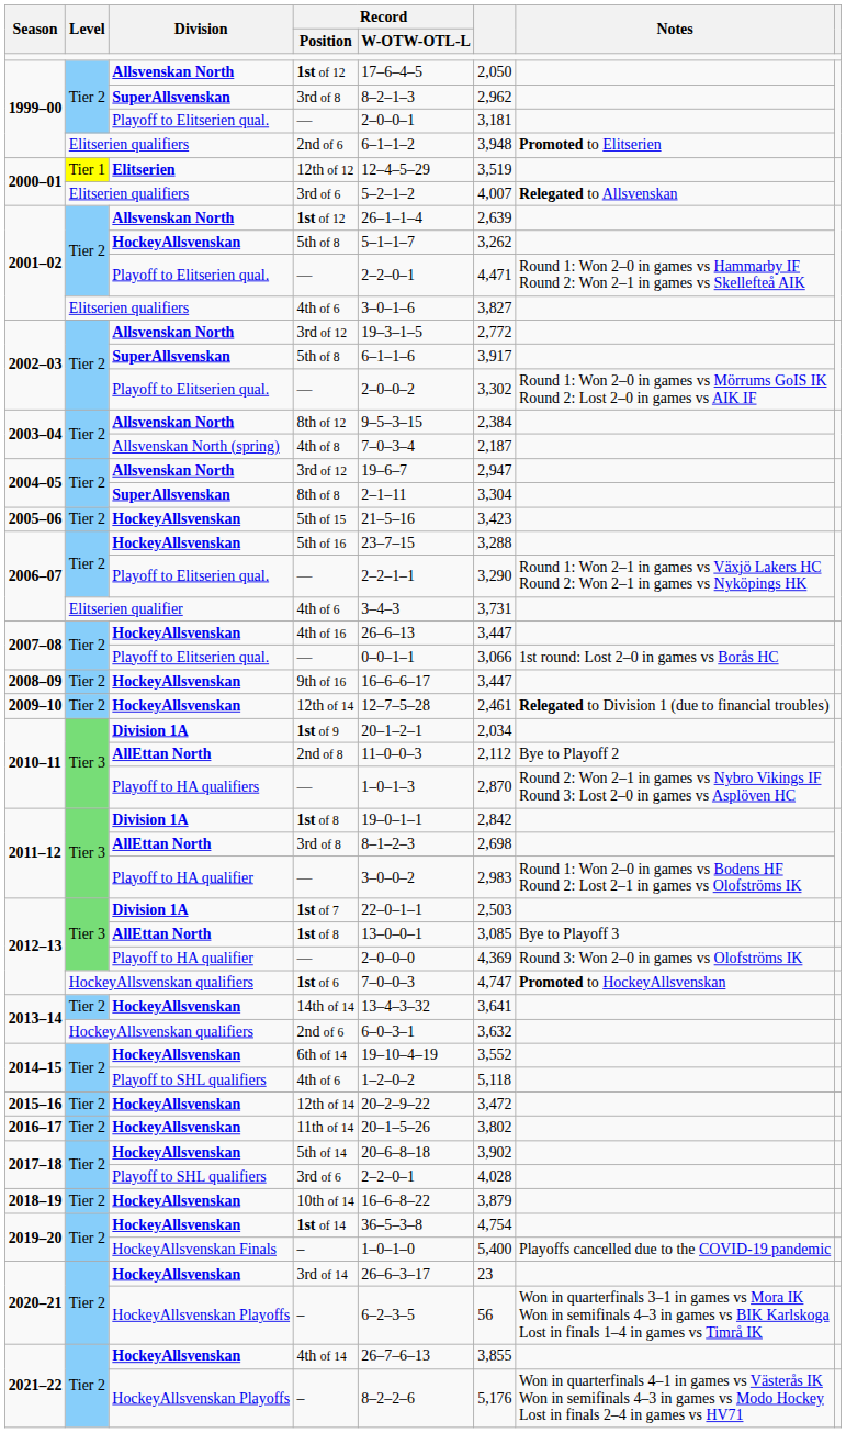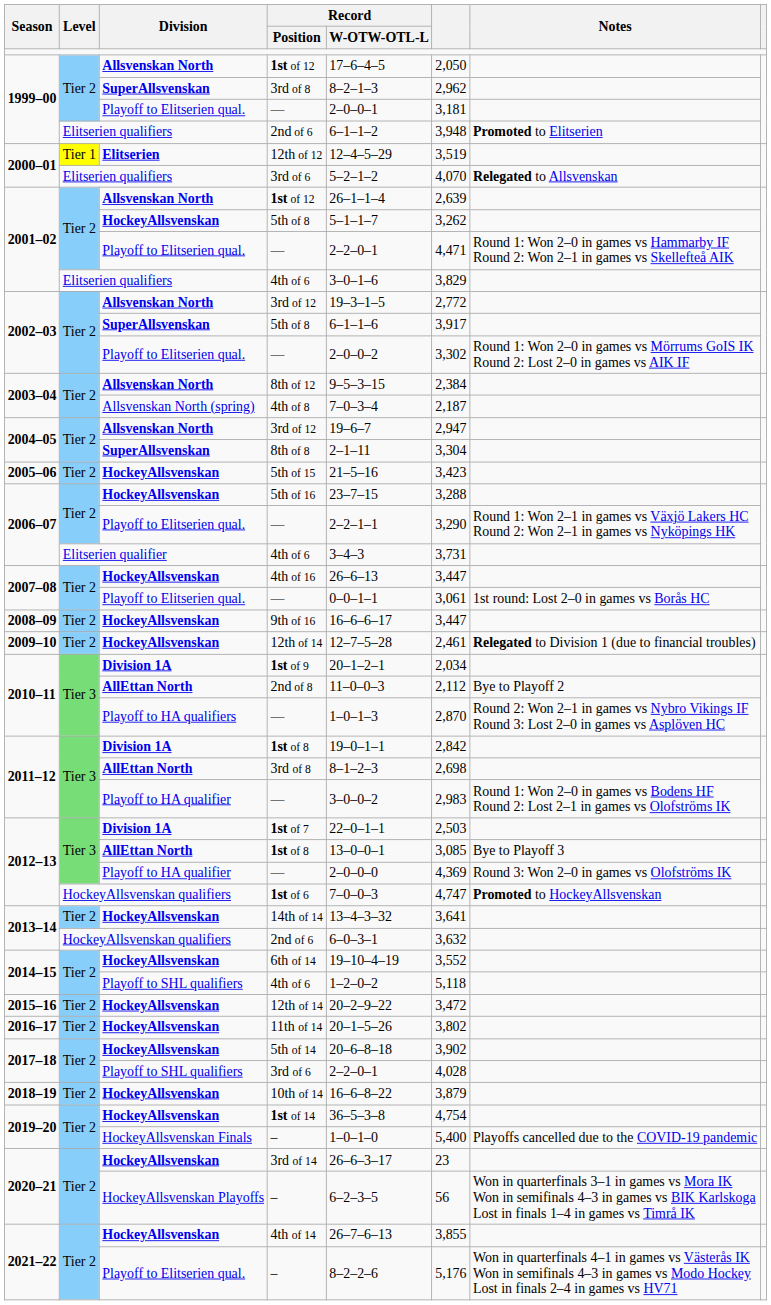2000–01 / 3rd of 6 | column 6: 4,007 -> 4,070
2001–02 / 4th of 6 | column 6: 3,827 -> 3,829
2007–08 / — | column 6: 3,066 -> 3,061
2021–22 / – | Division: HockeyAllsvenskan Playoffs -> Playoff to Elitserien qual.
